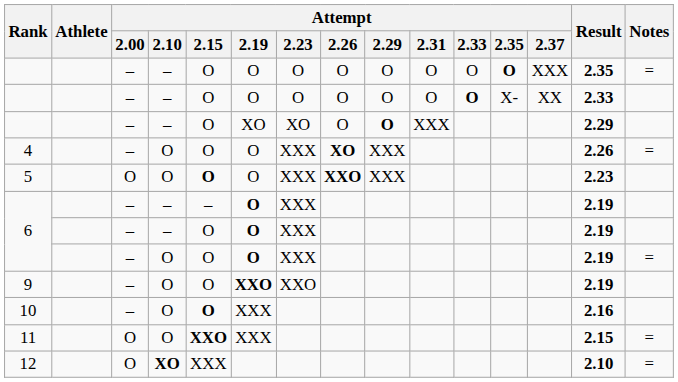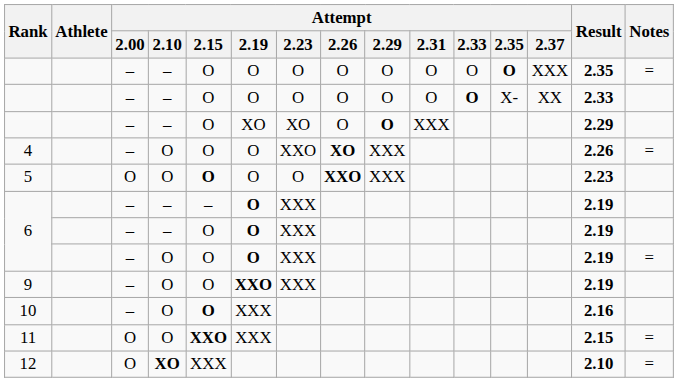4 | Attempt / 2.23: XXX -> XXO
5 | Attempt / 2.23: XXX -> O
9 | Attempt / 2.23: XXO -> XXX
